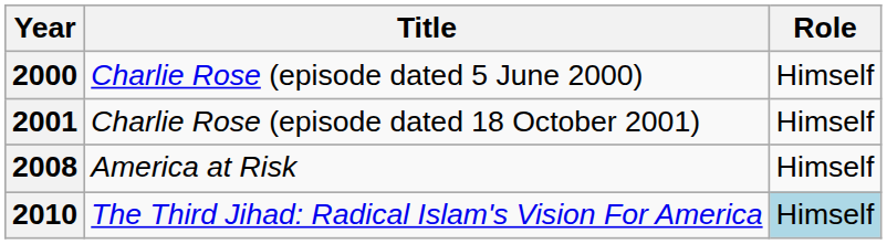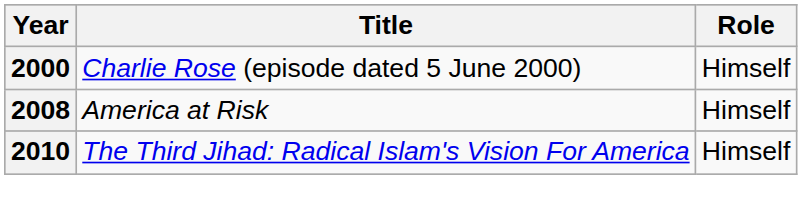- row: 2001 | Charlie Rose (episode dated 18 October 2001) | Himself
2010 | Role: lightblue background -> no background
